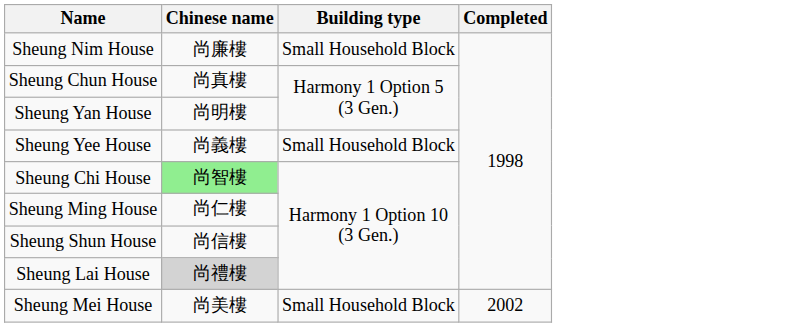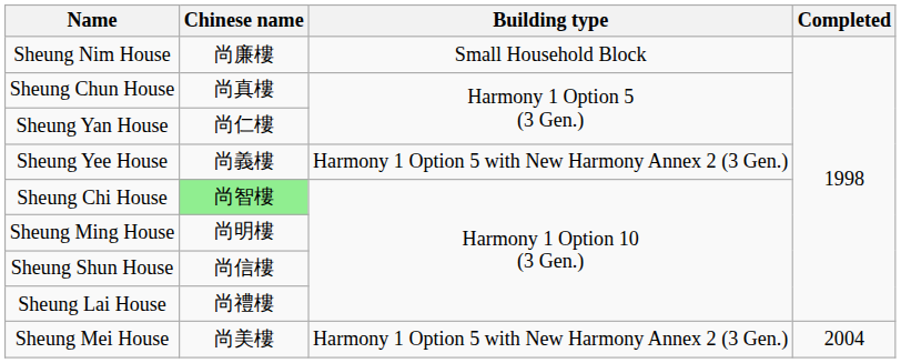Sheung Yan House | Chinese name: 尚明樓 -> 尚仁樓
Sheung Yee House | Building type: Small Household Block -> Harmony 1 Option 5 with New Harmony Annex 2 (3 Gen.)
Sheung Ming House | Chinese name: 尚仁樓 -> 尚明樓
Sheung Lai House | Chinese name: lightgrey background -> no background
Sheung Mei House | Building type: Small Household Block -> Harmony 1 Option 5 with New Harmony Annex 2 (3 Gen.)
Sheung Mei House | Completed: 2002 -> 2004
